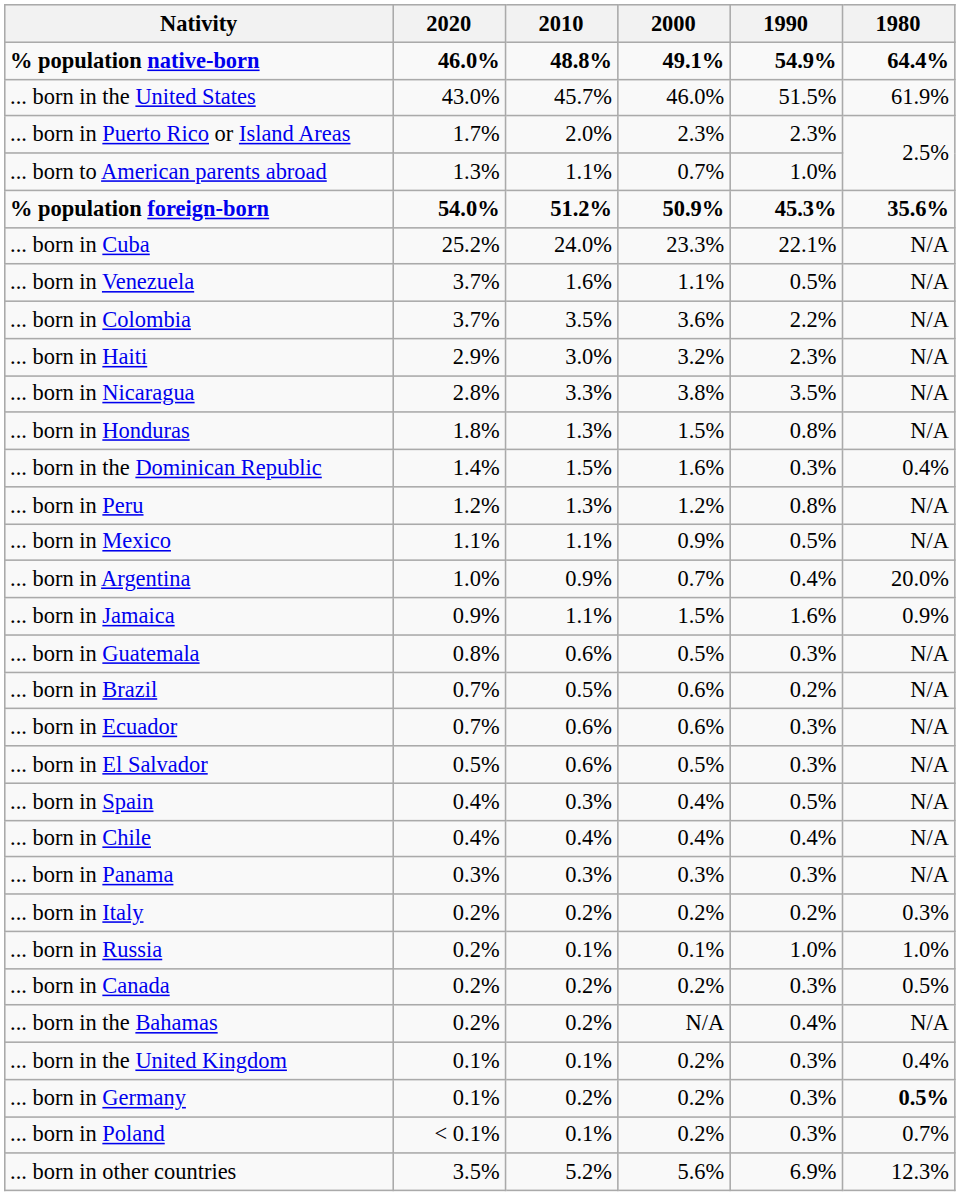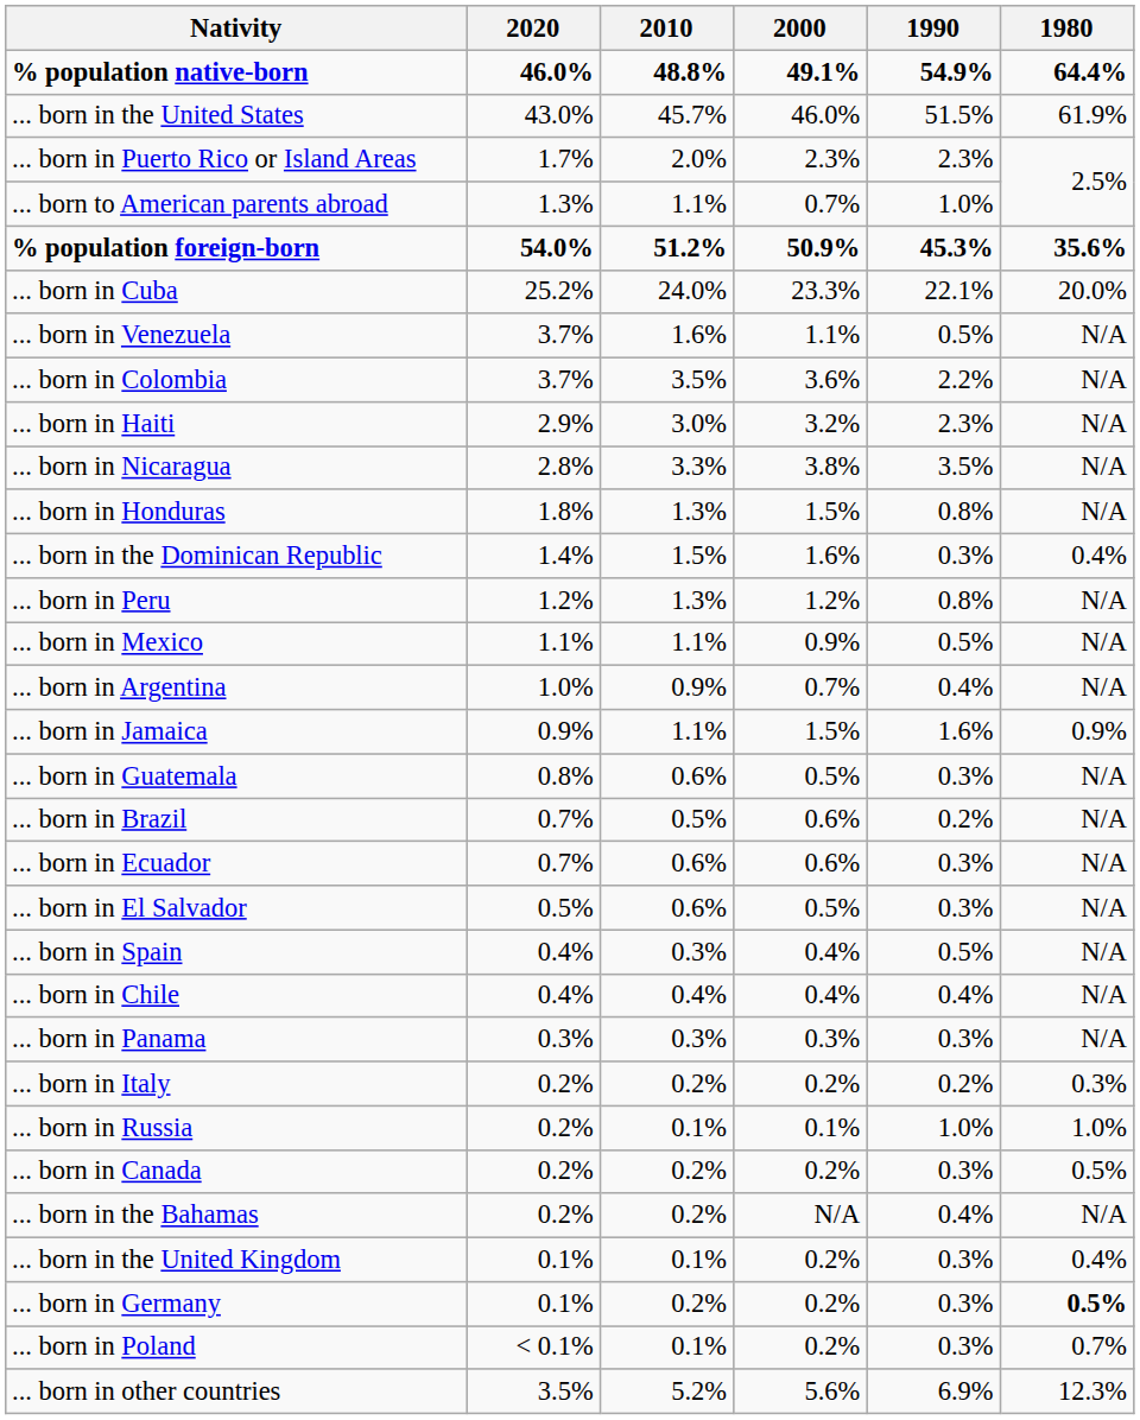... born in Cuba | 1980: N/A -> 20.0%
... born in Argentina | 1980: 20.0% -> N/A
